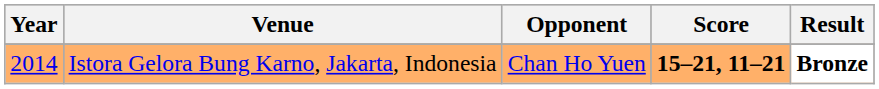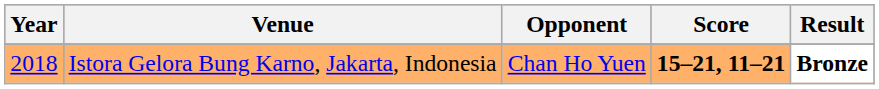Istora Gelora Bung Karno, Jakarta, Indonesia | Year: 2014 -> 2018
